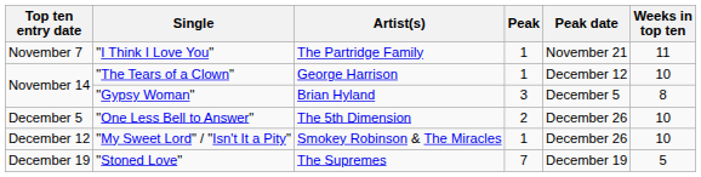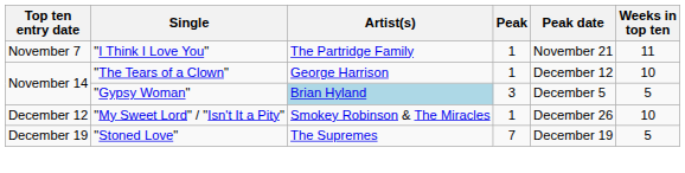"Gypsy Woman" | Artist(s): no background -> lightblue background
"Gypsy Woman" | Weeks in top ten: 8 -> 5
- row: December 5 | "One Less Bell to Answer" | The 5th Dimension | 2 | December 26 | 10
